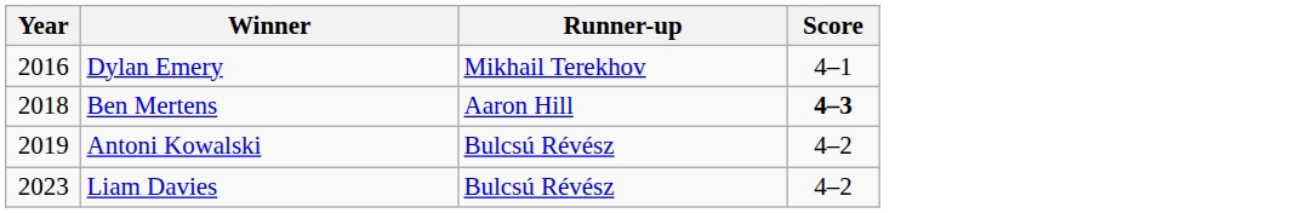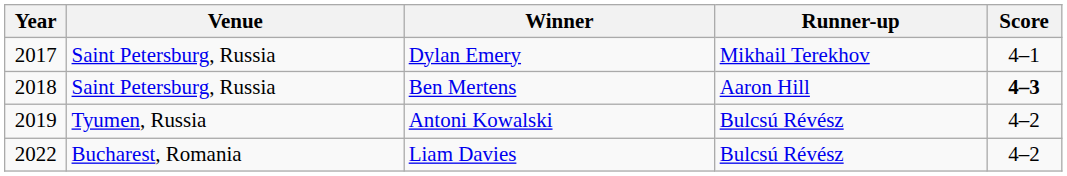+ column: Venue | Saint Petersburg, Russia | Saint Petersburg, Russia | Tyumen, Russia | Bucharest, Romania
Dylan Emery | Year: 2016 -> 2017
Liam Davies | Year: 2023 -> 2022
